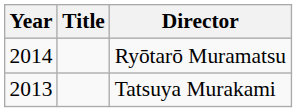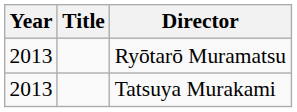Ryōtarō Muramatsu | Year: 2014 -> 2013
